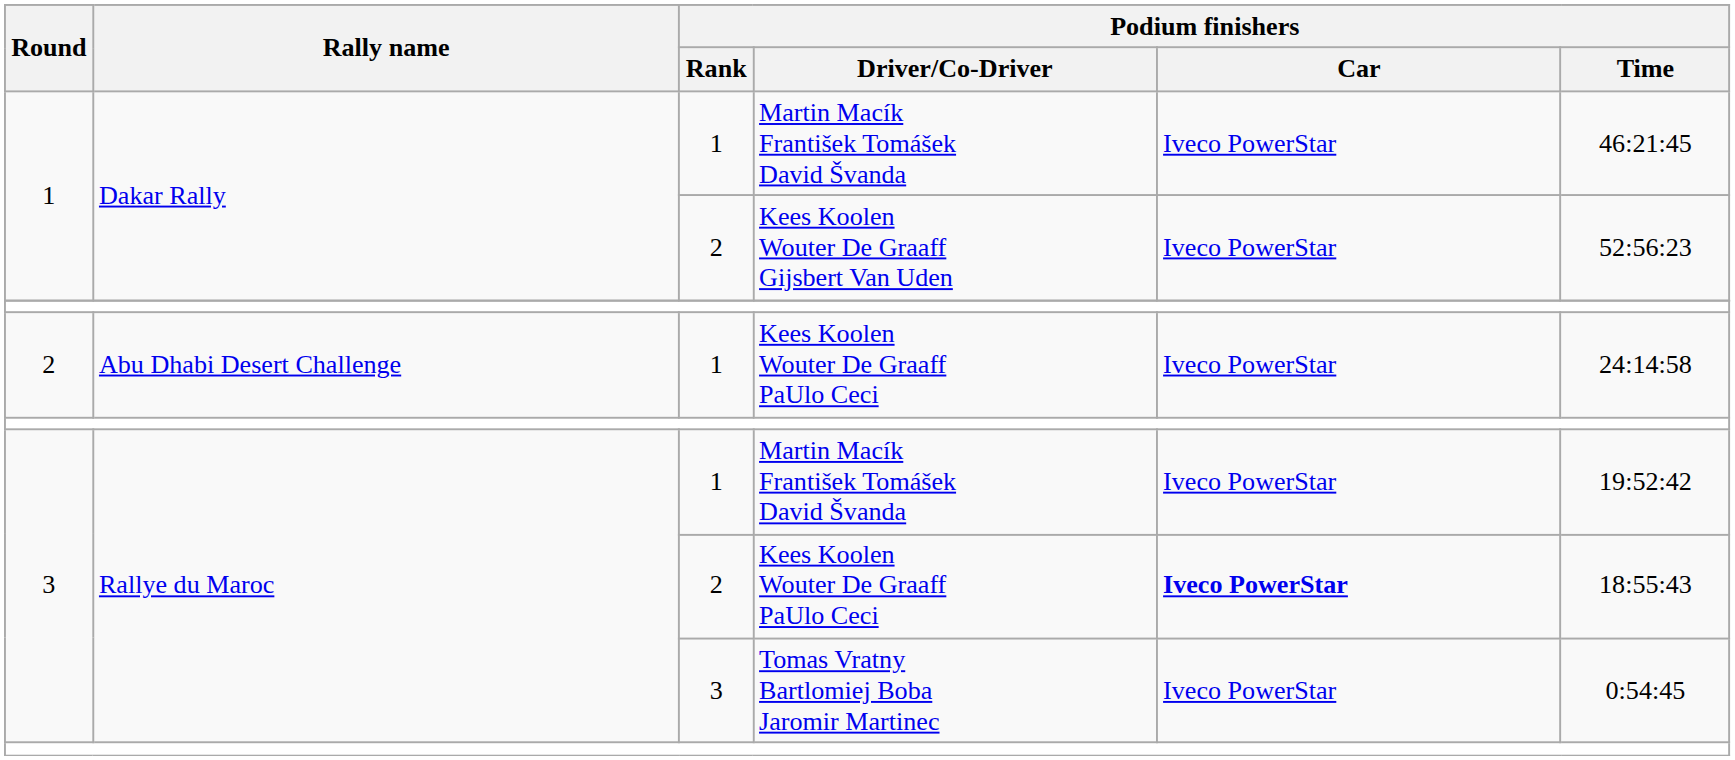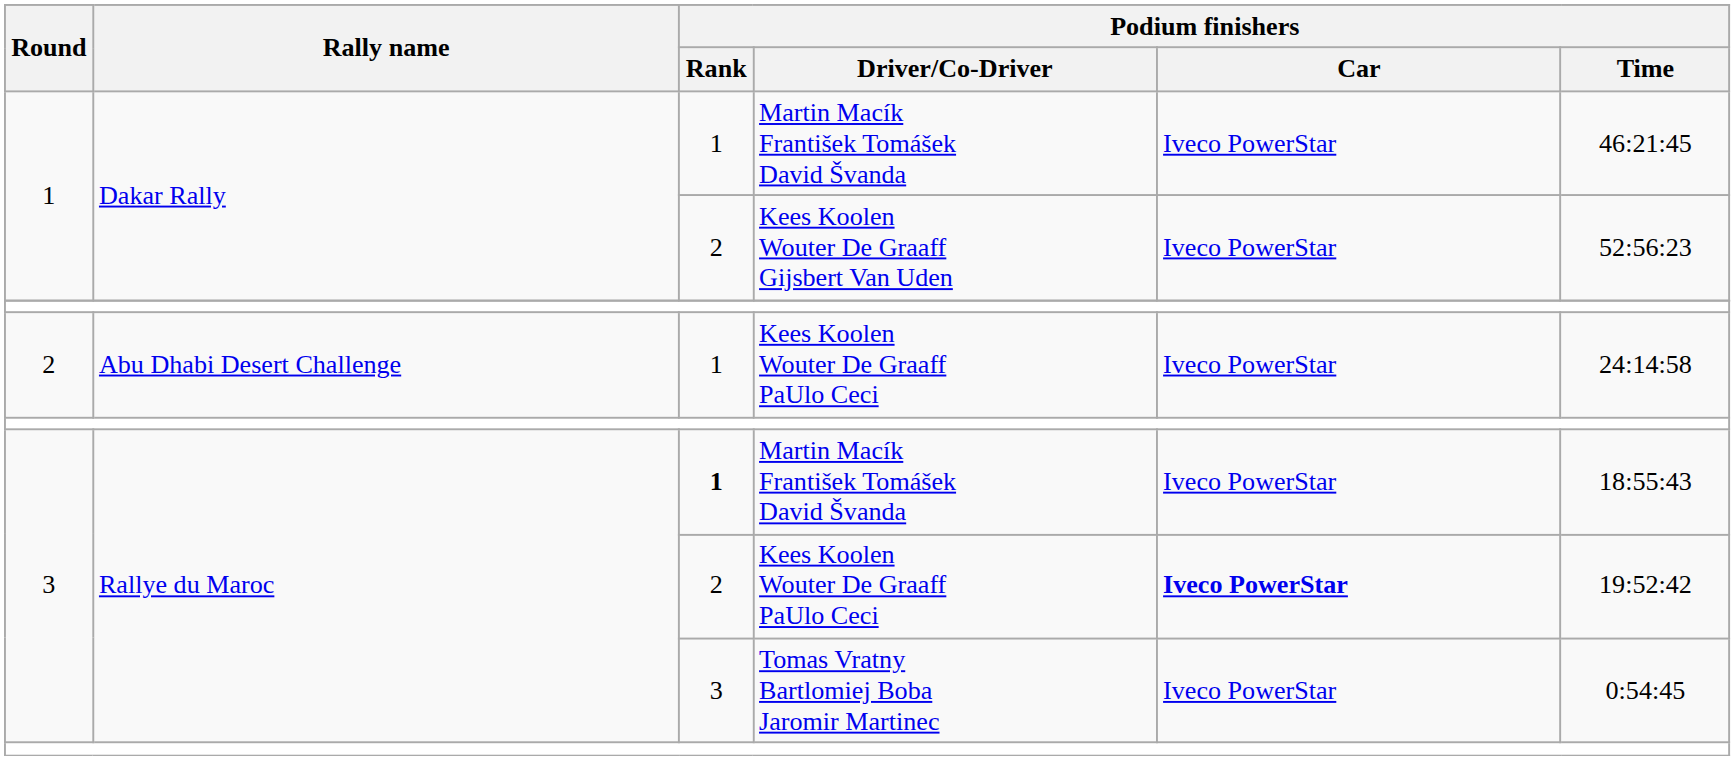3 / Martin Macík František Tomášek David Švanda | Podium finishers / Rank: normal -> bold
3 / Martin Macík František Tomášek David Švanda | Podium finishers / Time: 19:52:42 -> 18:55:43
3 / Kees Koolen Wouter De Graaff PaUlo Ceci | Podium finishers / Time: 18:55:43 -> 19:52:42
